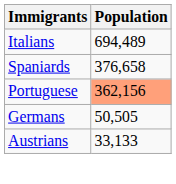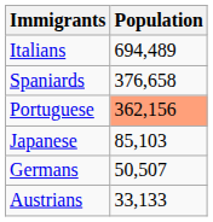+ row: Japanese | 85,103
Germans | Population: 50,505 -> 50,507
